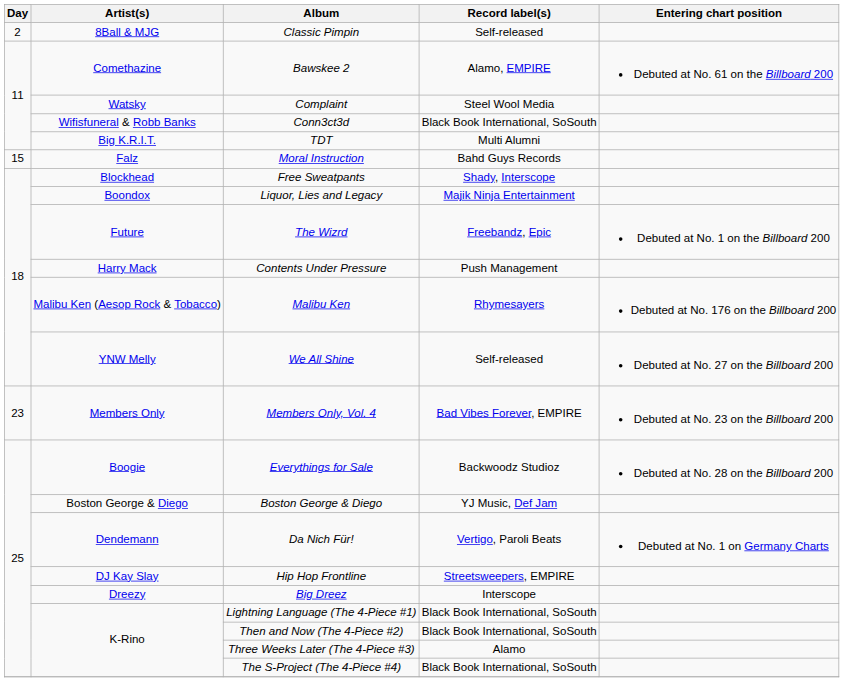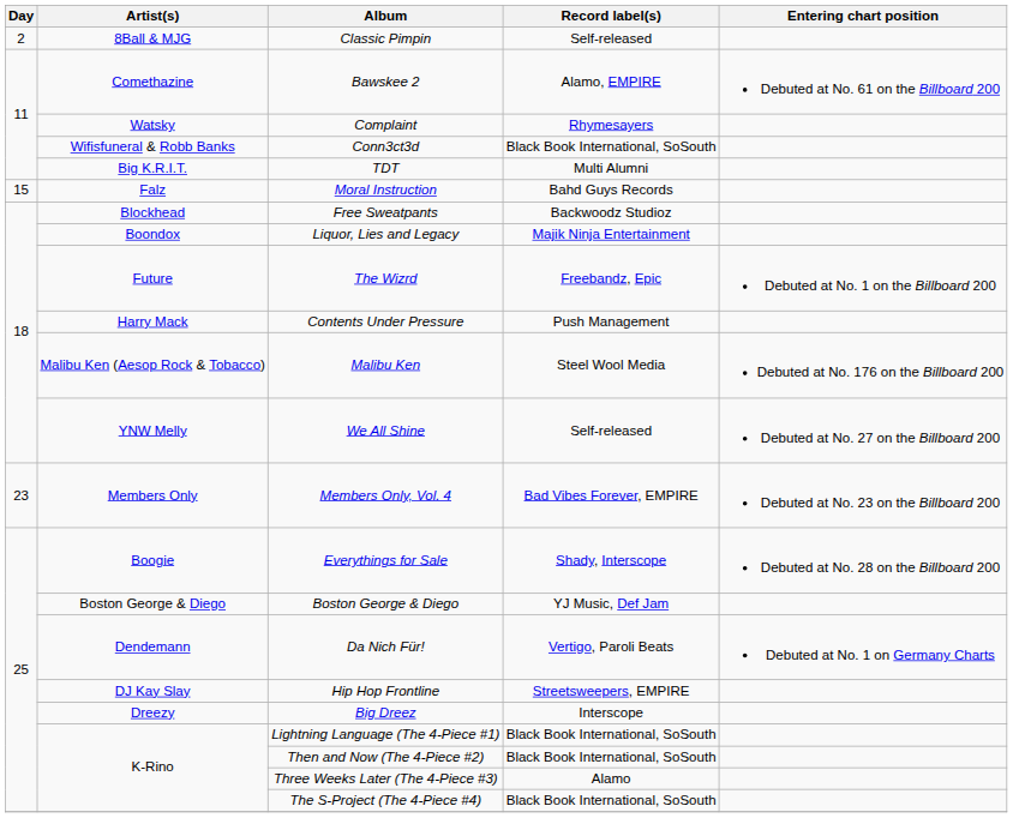Complaint | Record label(s): Steel Wool Media -> Rhymesayers
Free Sweatpants | Record label(s): Shady, Interscope -> Backwoodz Studioz
Malibu Ken | Record label(s): Rhymesayers -> Steel Wool Media
Everythings for Sale | Record label(s): Backwoodz Studioz -> Shady, Interscope
